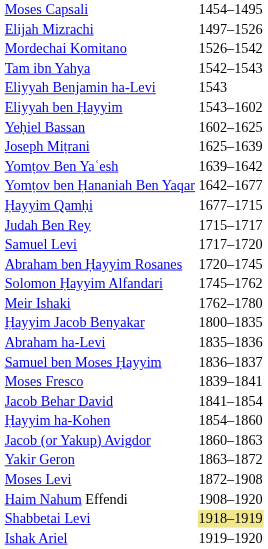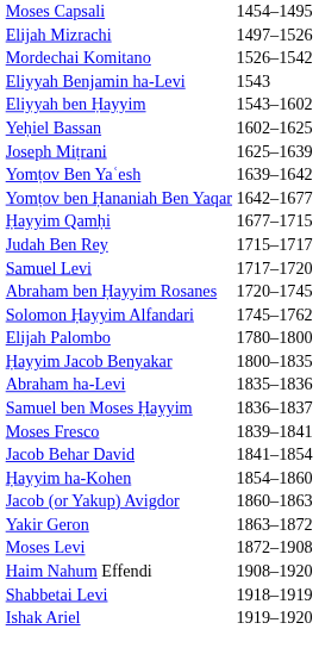- row: Tam ibn Yahya | 1542–1543
- row: Meir Ishaki | 1762–1780
+ row: Elijah Palombo | 1780–1800
Shabbetai Levi | column 2: khaki background -> no background
